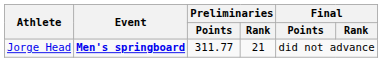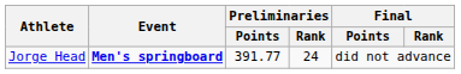Jorge Head | Preliminaries / Points: 311.77 -> 391.77
Jorge Head | Preliminaries / Rank: 21 -> 24
